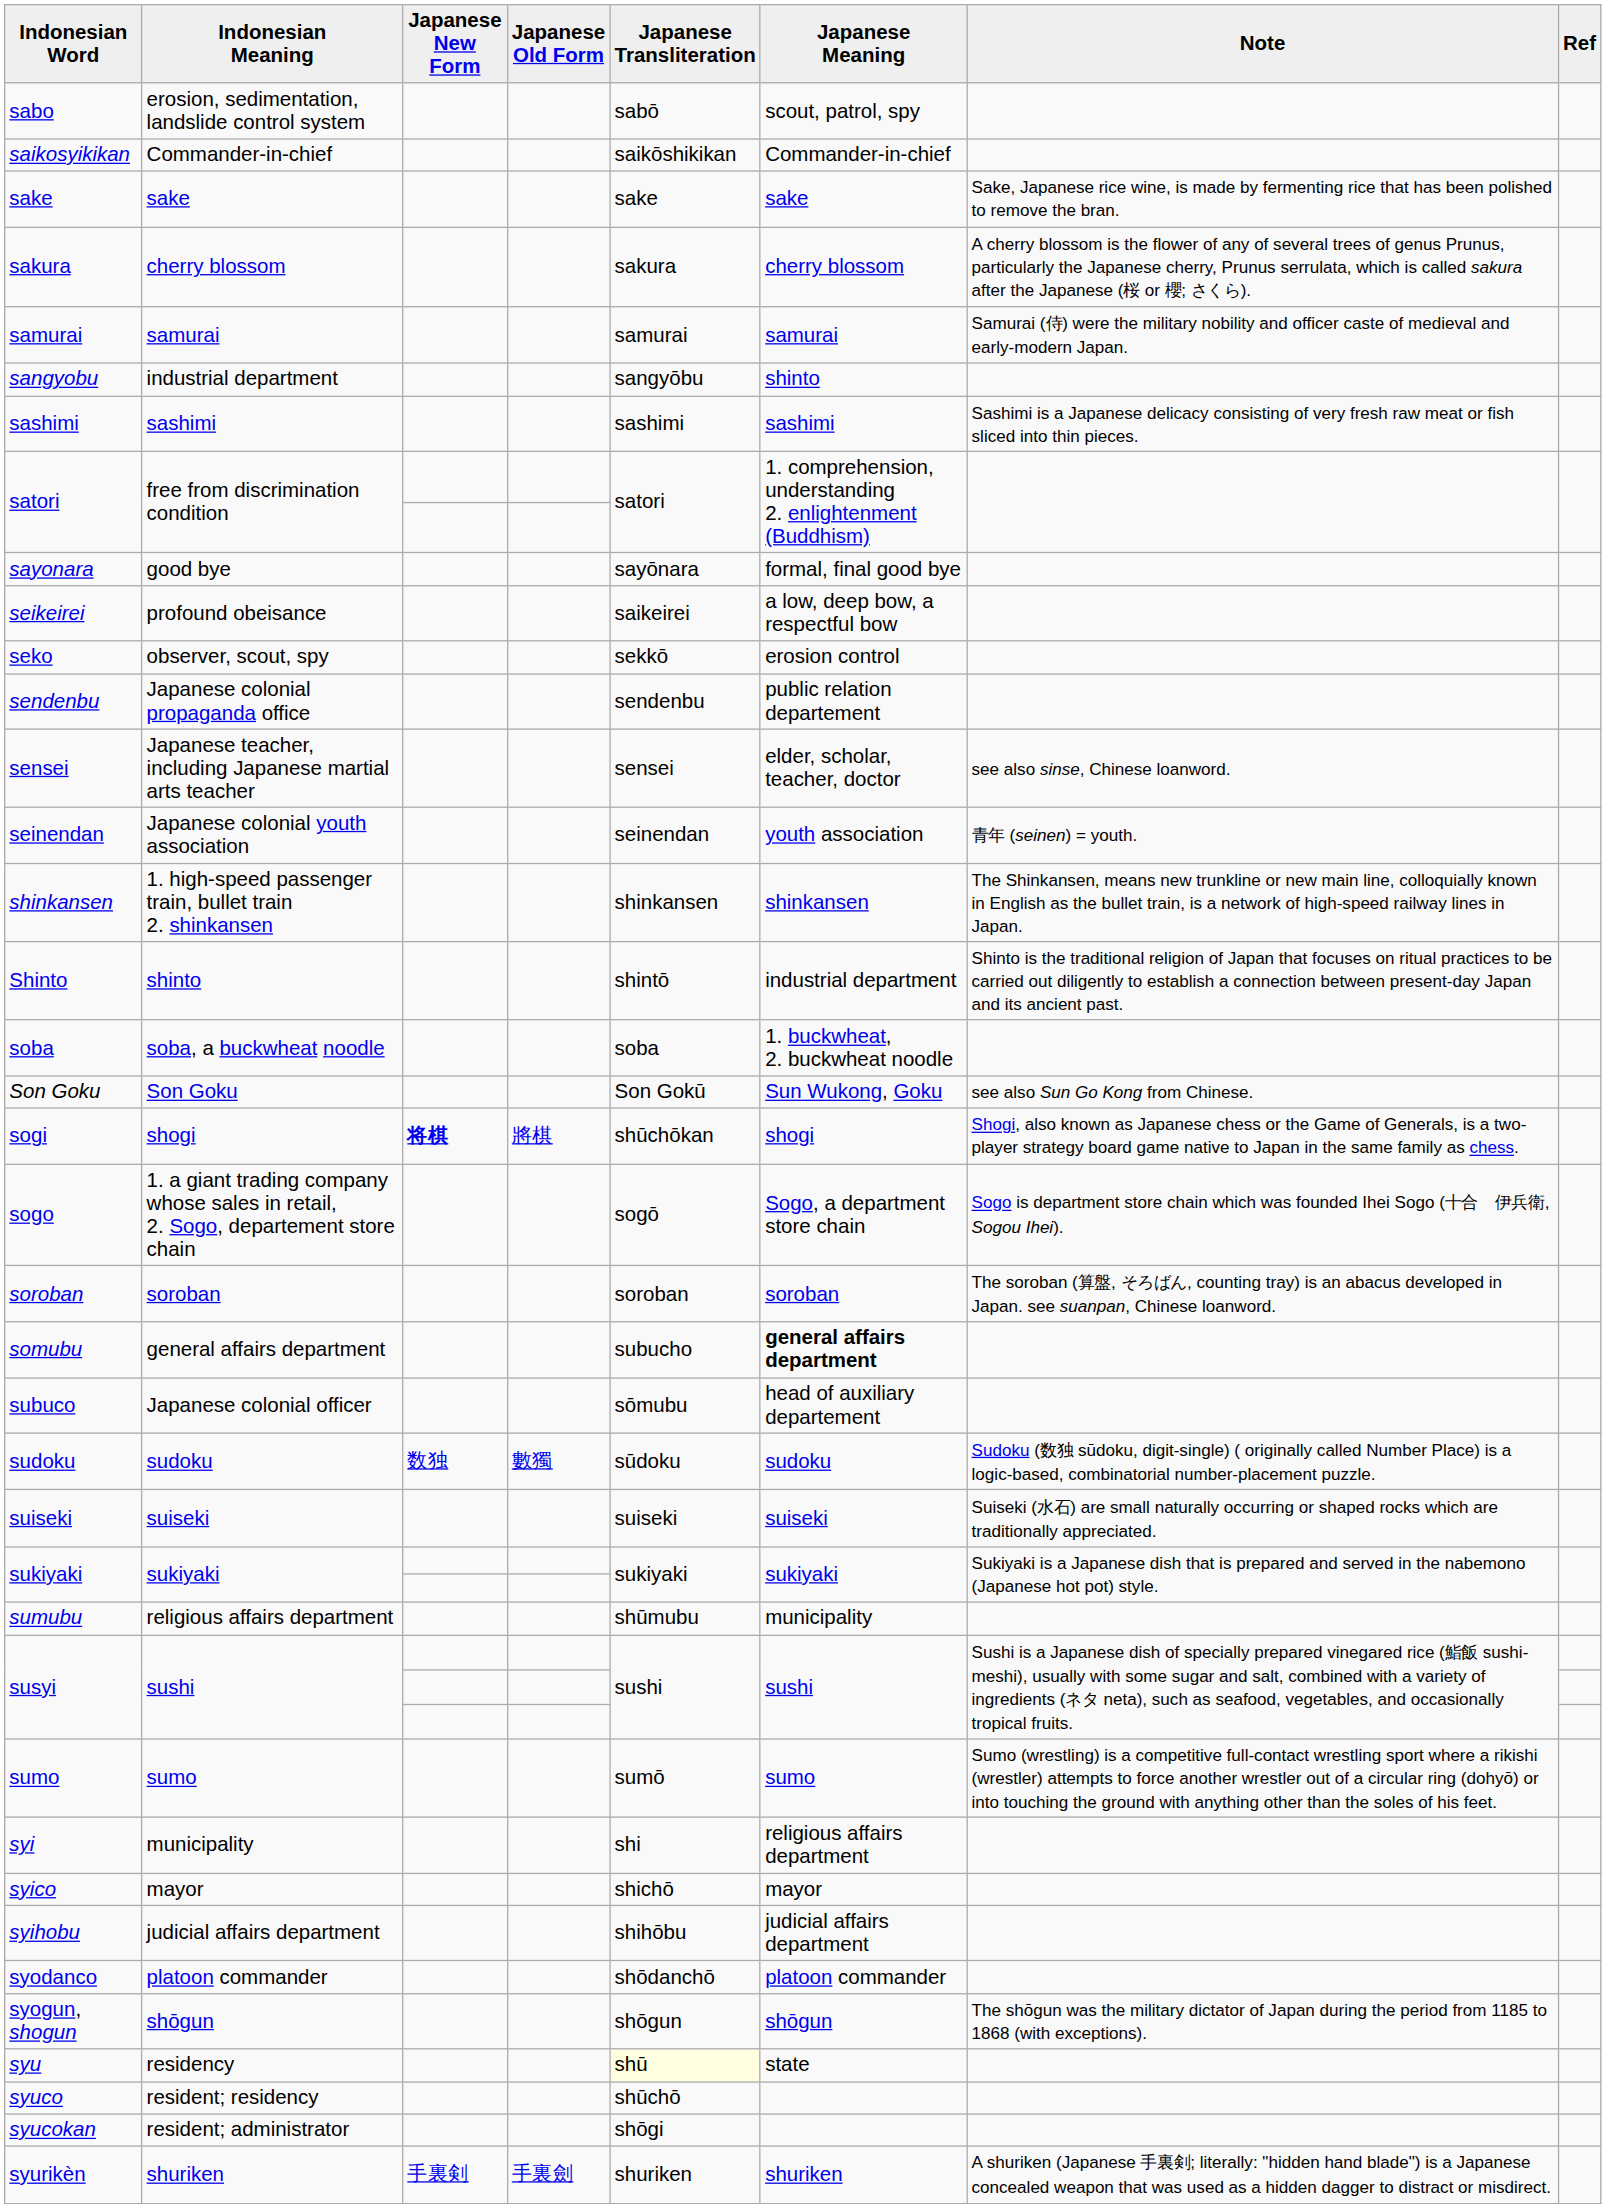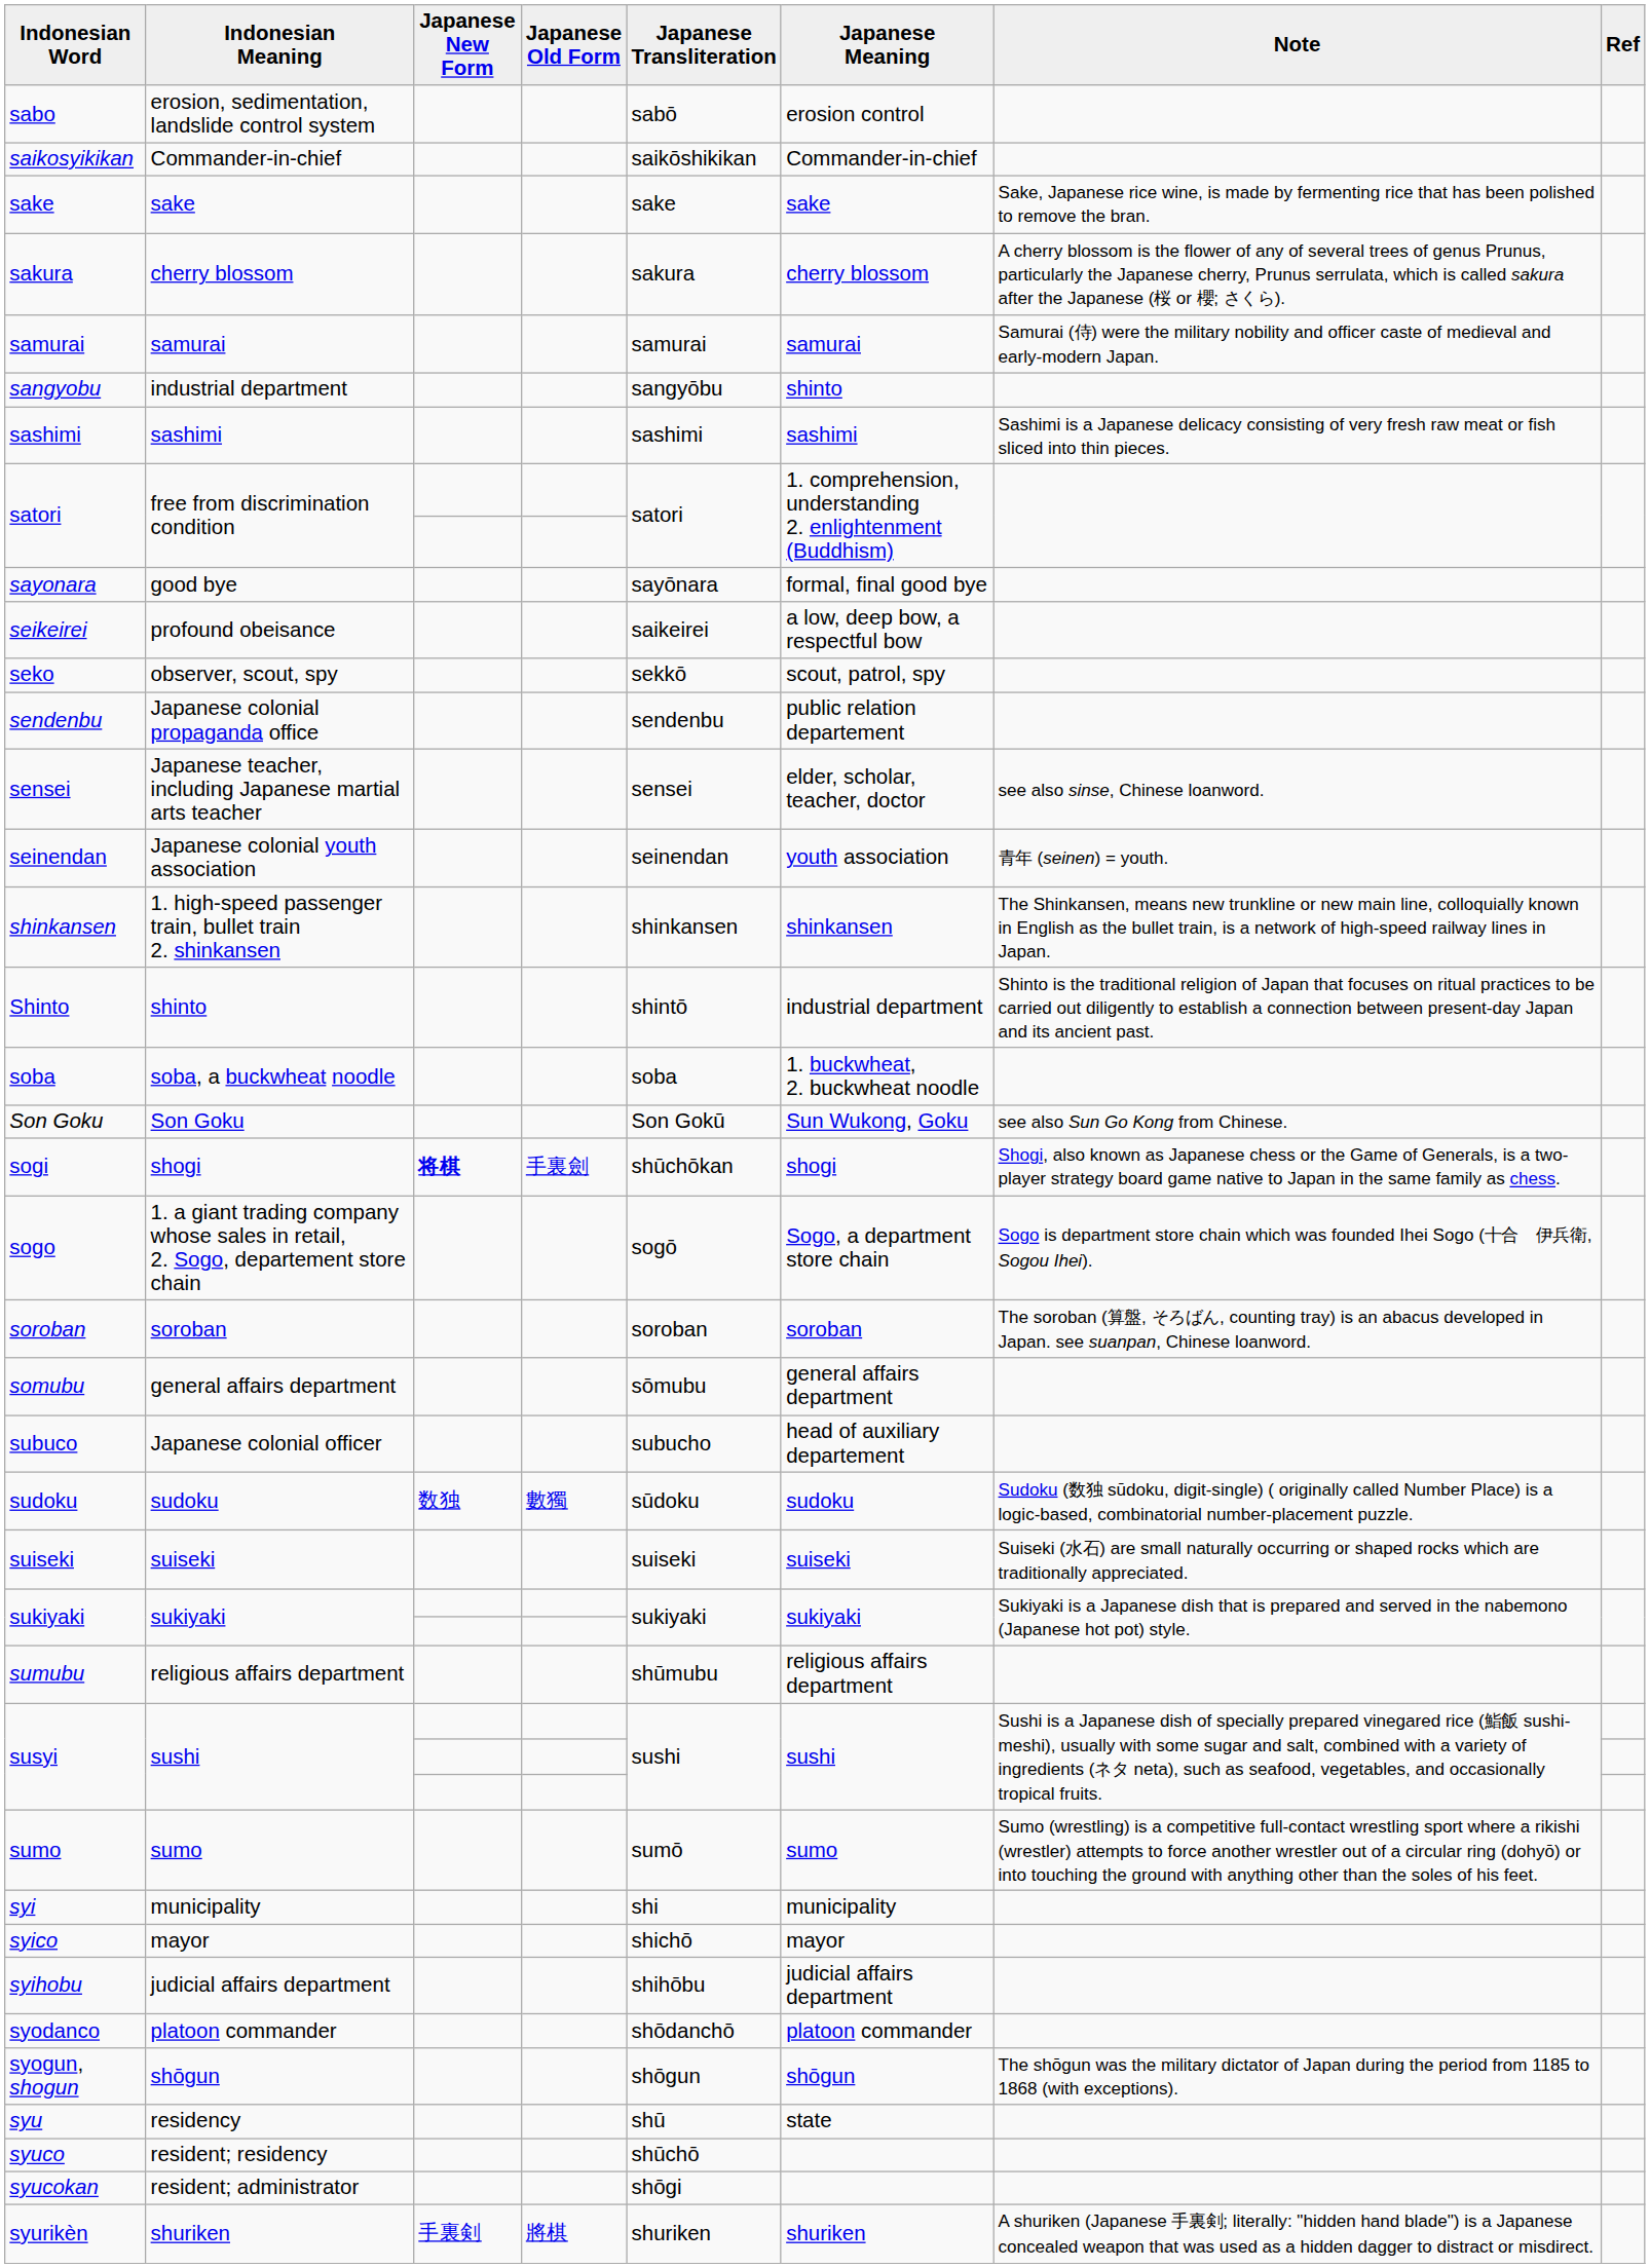sabo | Japanese Meaning: scout, patrol, spy -> erosion control
seko | Japanese Meaning: erosion control -> scout, patrol, spy
sogi | Japanese Old Form: 將棋 -> 手裏劍
somubu | Japanese Transliteration: subucho -> sōmubu
somubu | Japanese Meaning: bold -> normal
subuco | Japanese Transliteration: sōmubu -> subucho
sumubu | Japanese Meaning: municipality -> religious affairs department
syi | Japanese Meaning: religious affairs department -> municipality
syu | Japanese Transliteration: lightyellow background -> no background
syurikèn | Japanese Old Form: 手裏劍 -> 將棋
